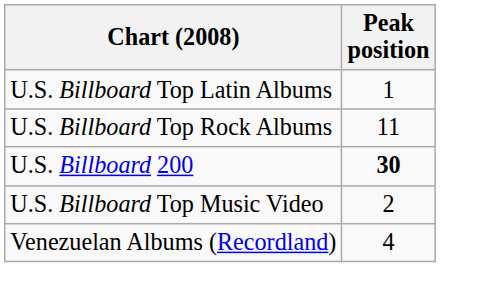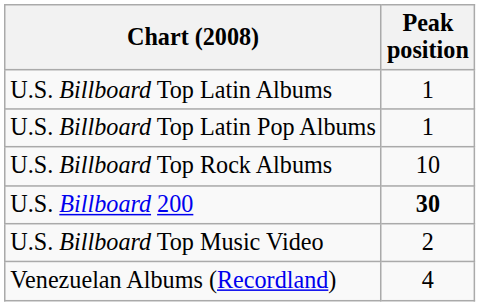+ row: U.S. Billboard Top Latin Pop Albums | 1
U.S. Billboard Top Rock Albums | Peak position: 11 -> 10
